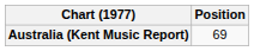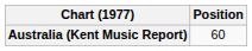Australia (Kent Music Report) | Position: 69 -> 60
